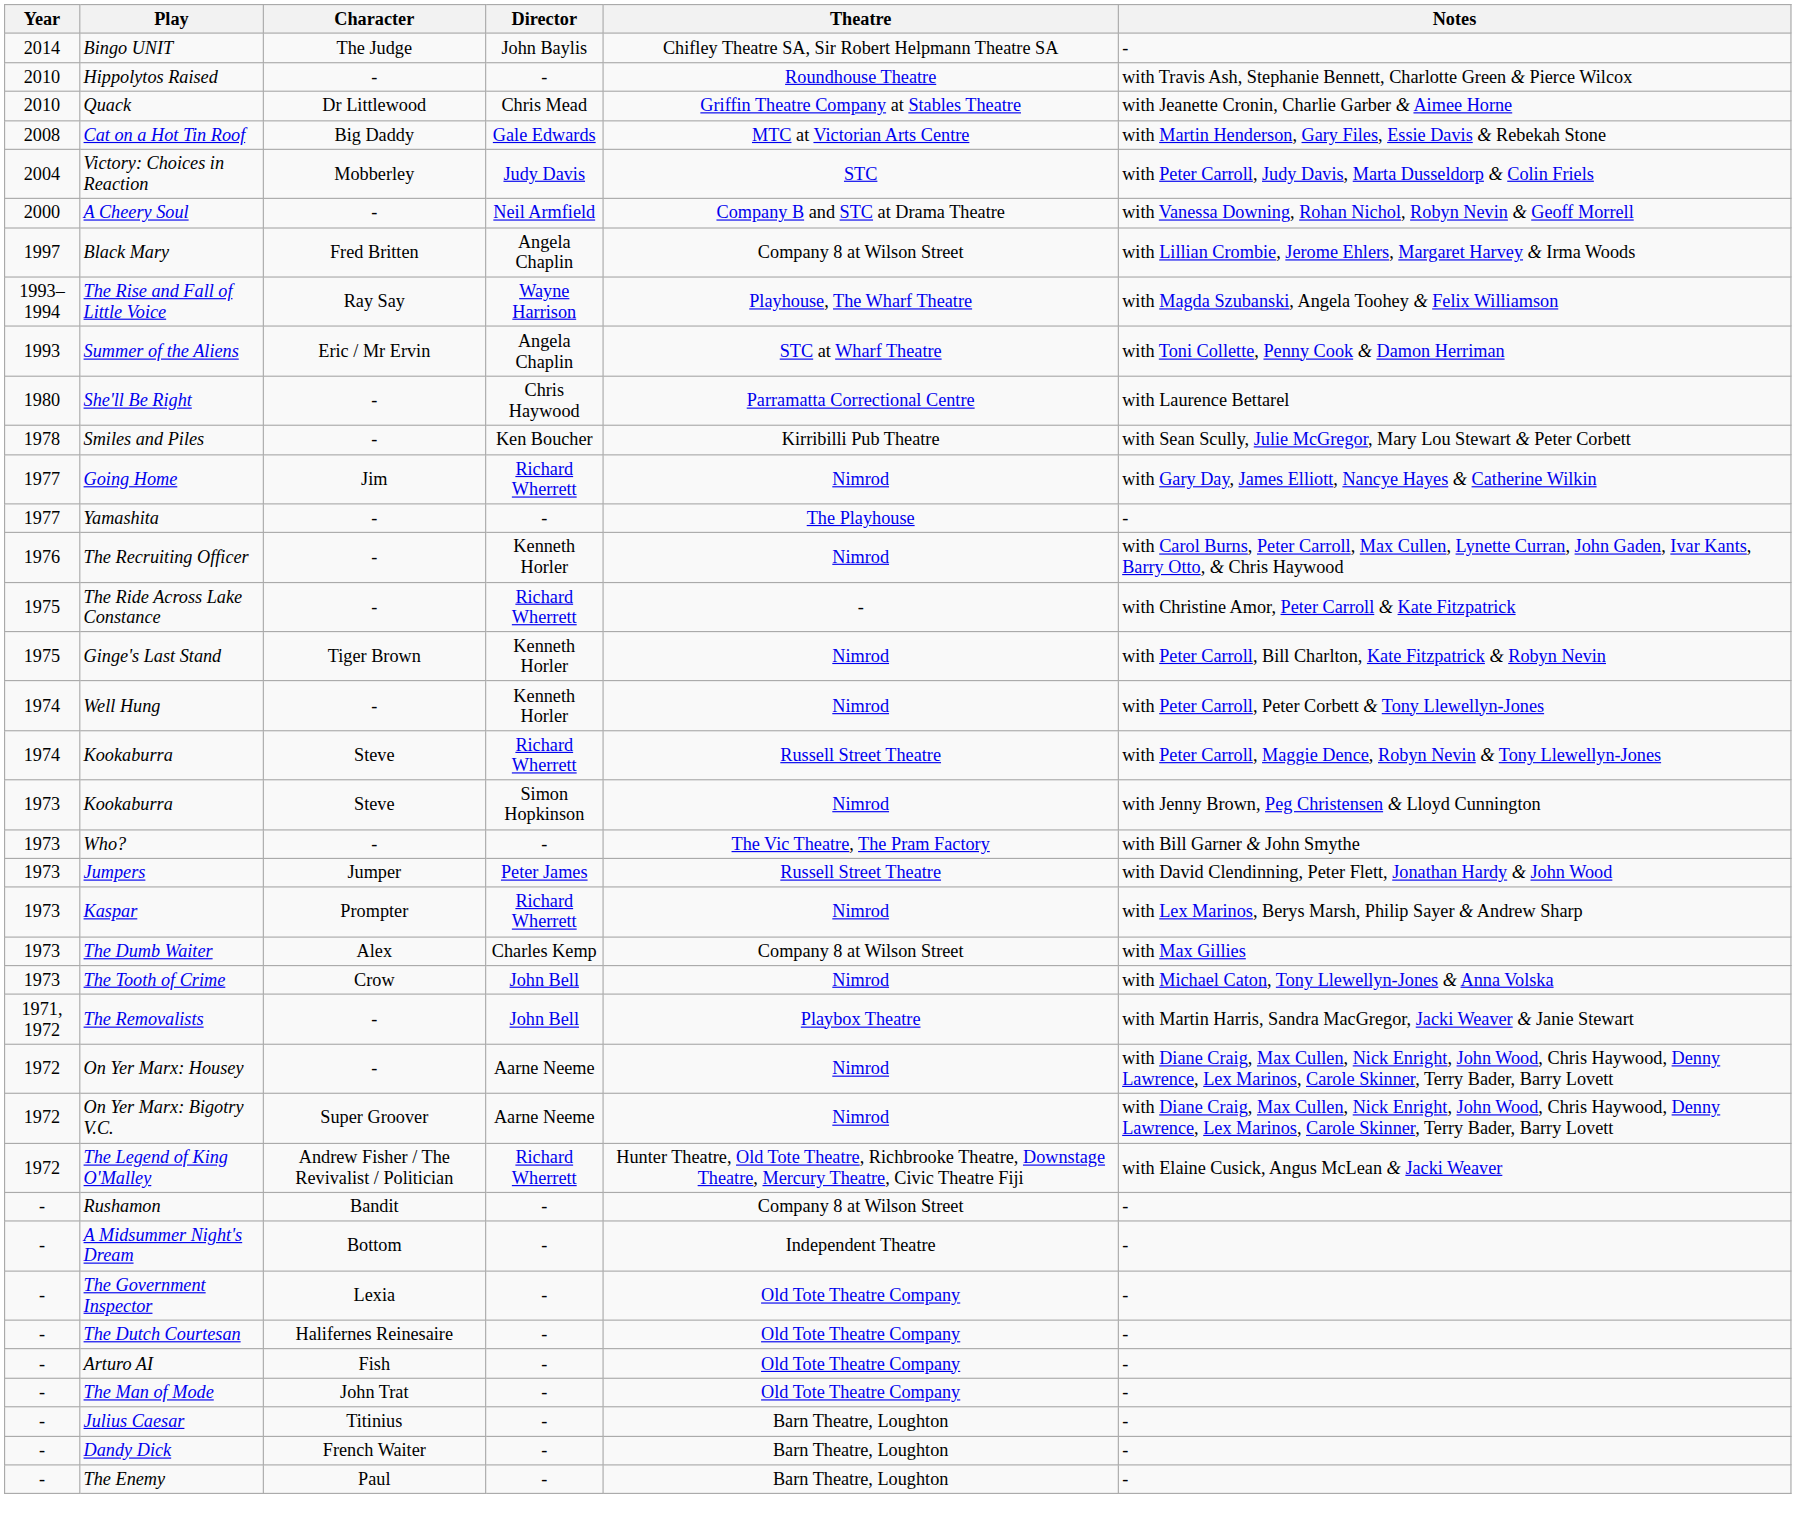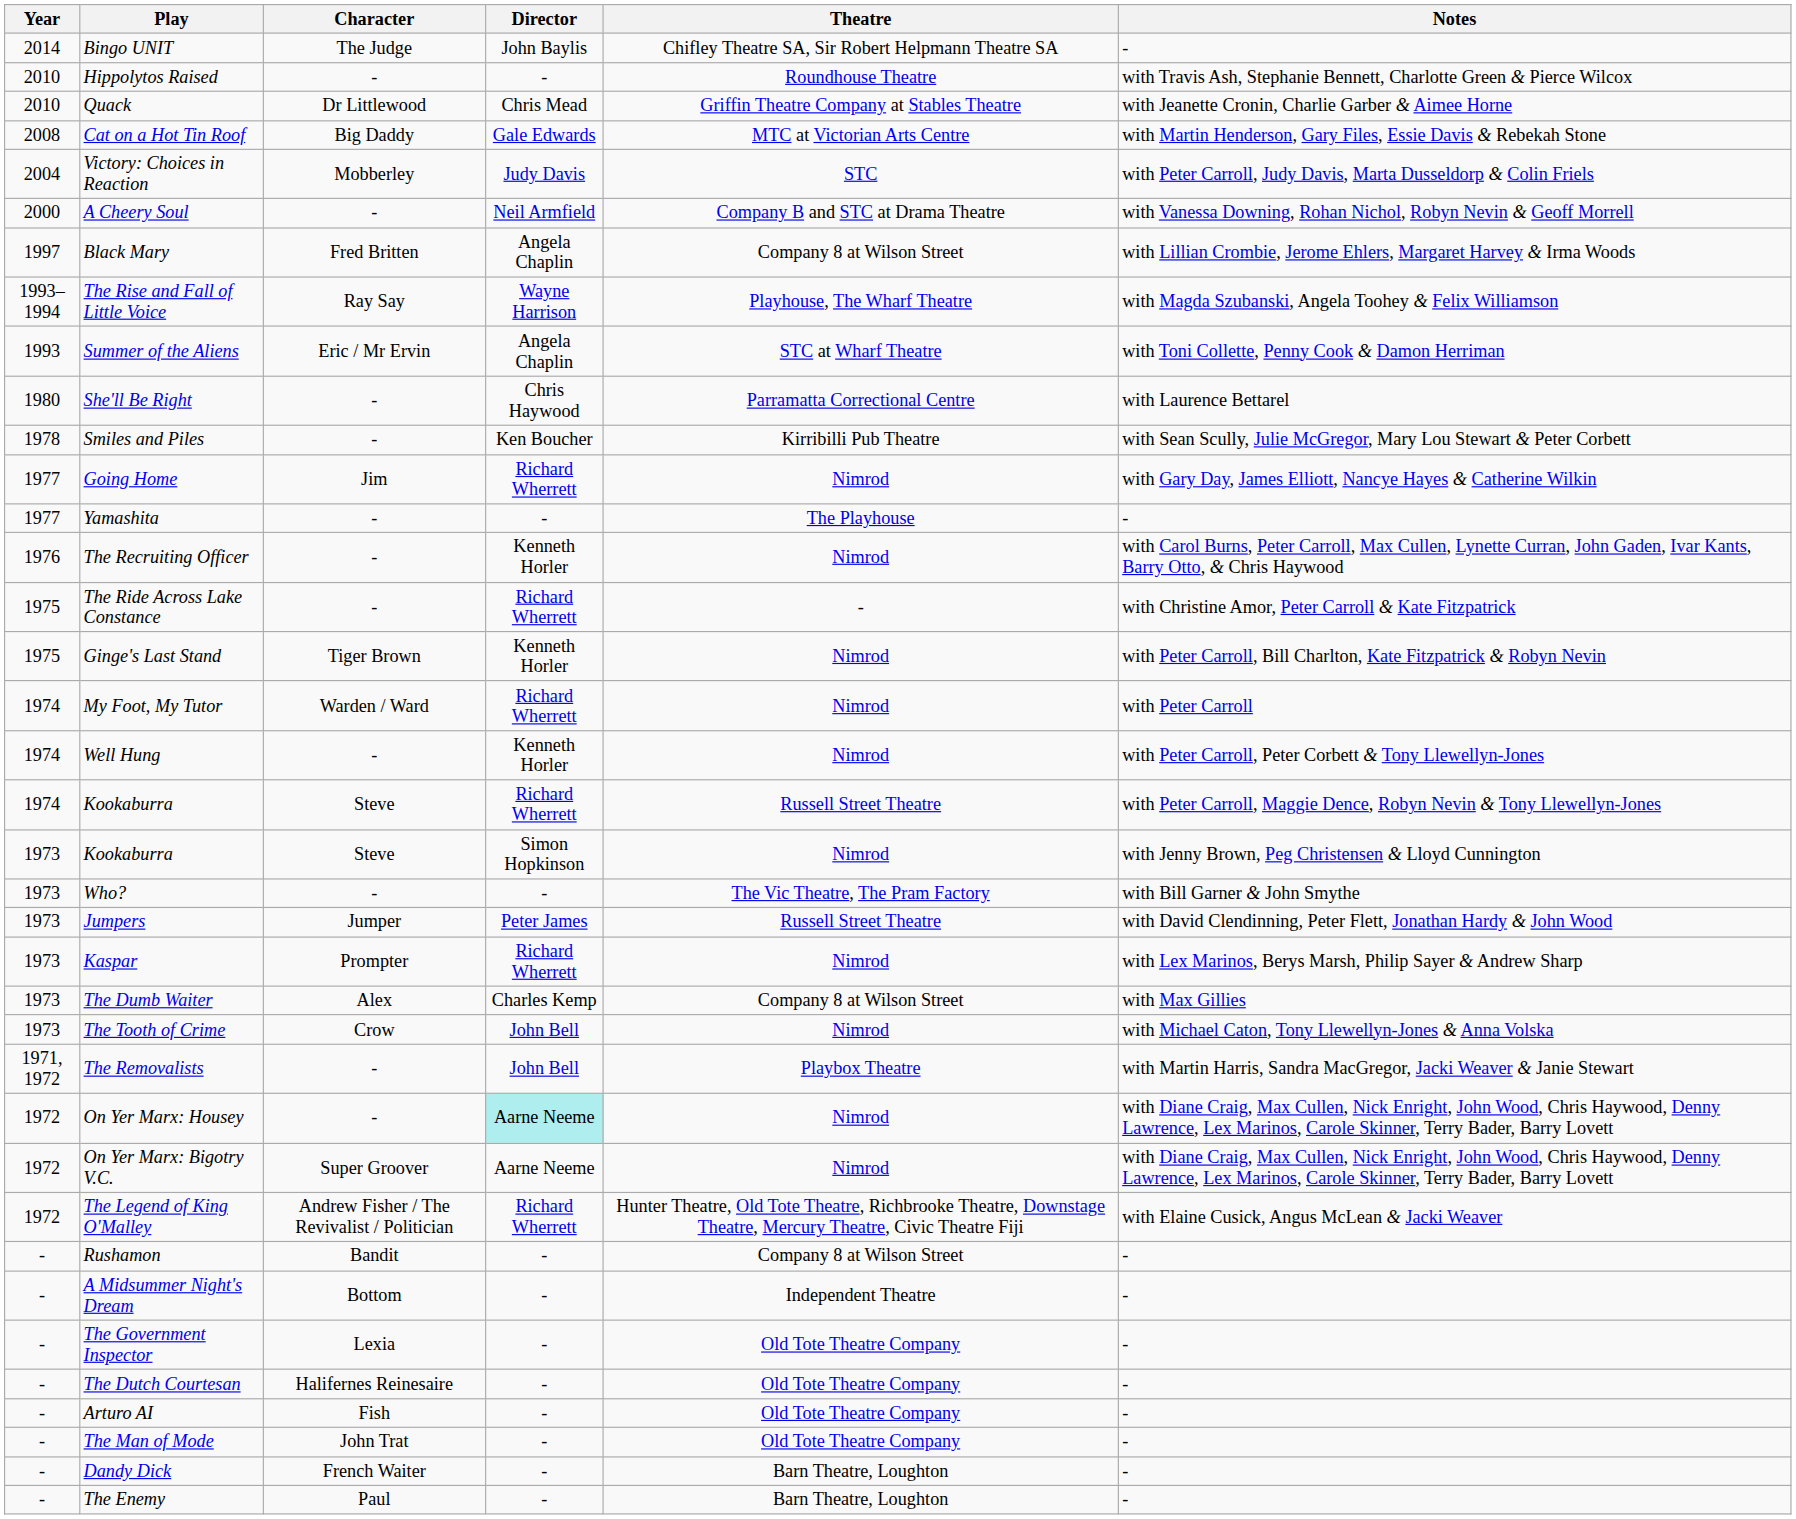+ row: 1974 | My Foot, My Tutor | Warden / Ward | Richard Wherrett | Nimrod | with Peter Carroll
On Yer Marx: Housey | Director: no background -> paleturquoise background
- row: - | Julius Caesar | Titinius | - | Barn Theatre, Loughton | -
